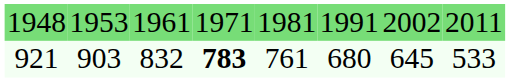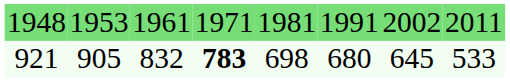921 | column 2: 903 -> 905
921 | column 5: 761 -> 698
